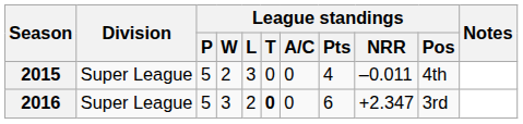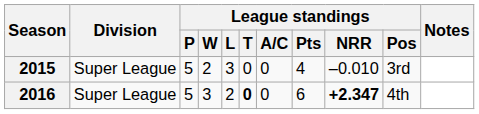2015 | League standings / NRR: –0.011 -> –0.010
2015 | League standings / Pos: 4th -> 3rd
2016 | League standings / NRR: normal -> bold
2016 | League standings / Pos: 3rd -> 4th
